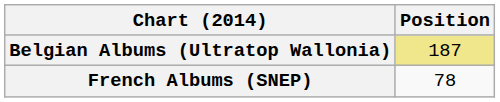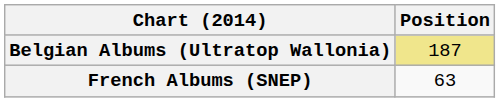French Albums (SNEP) | Position: 78 -> 63
